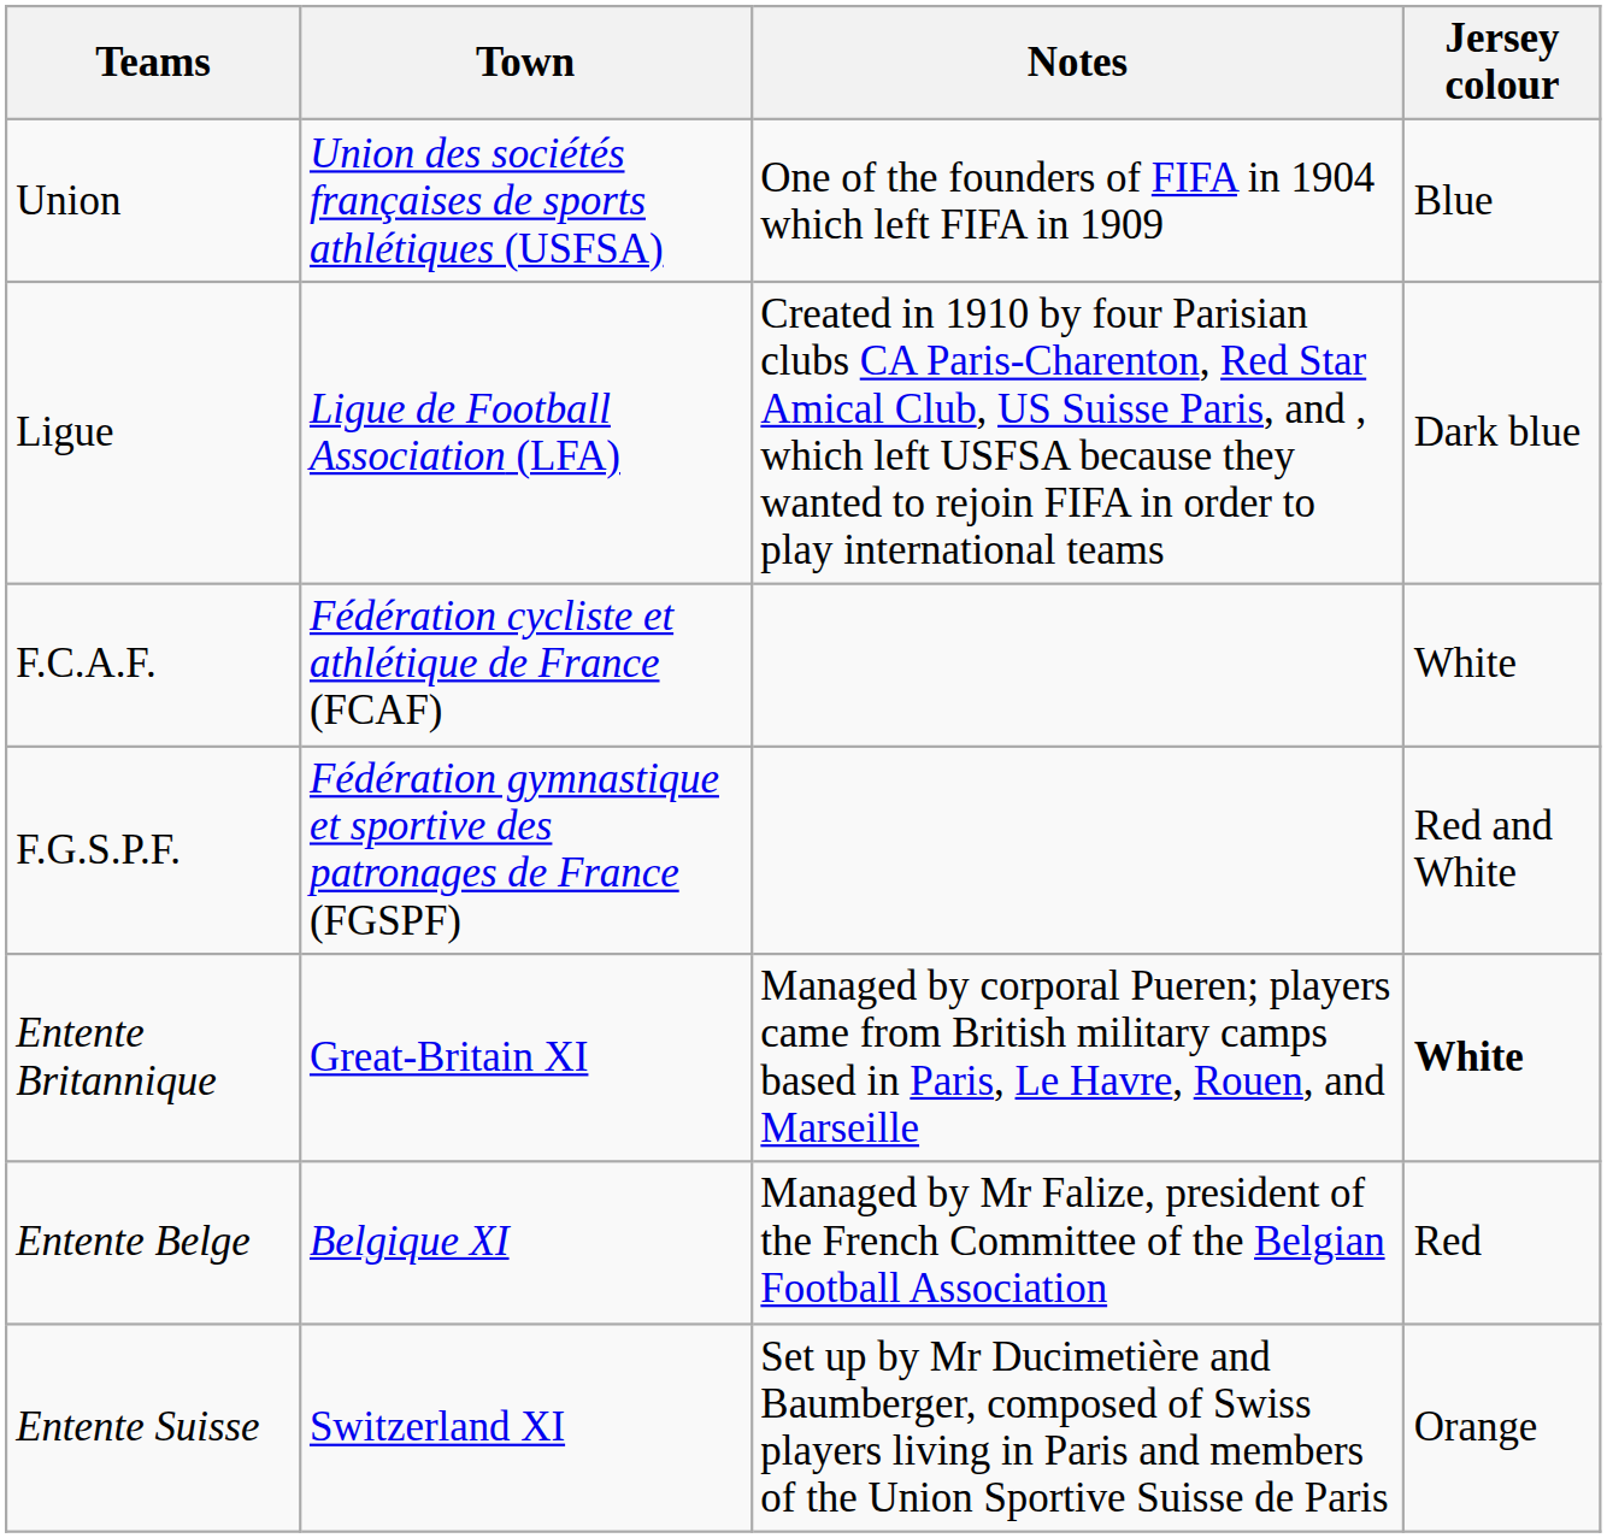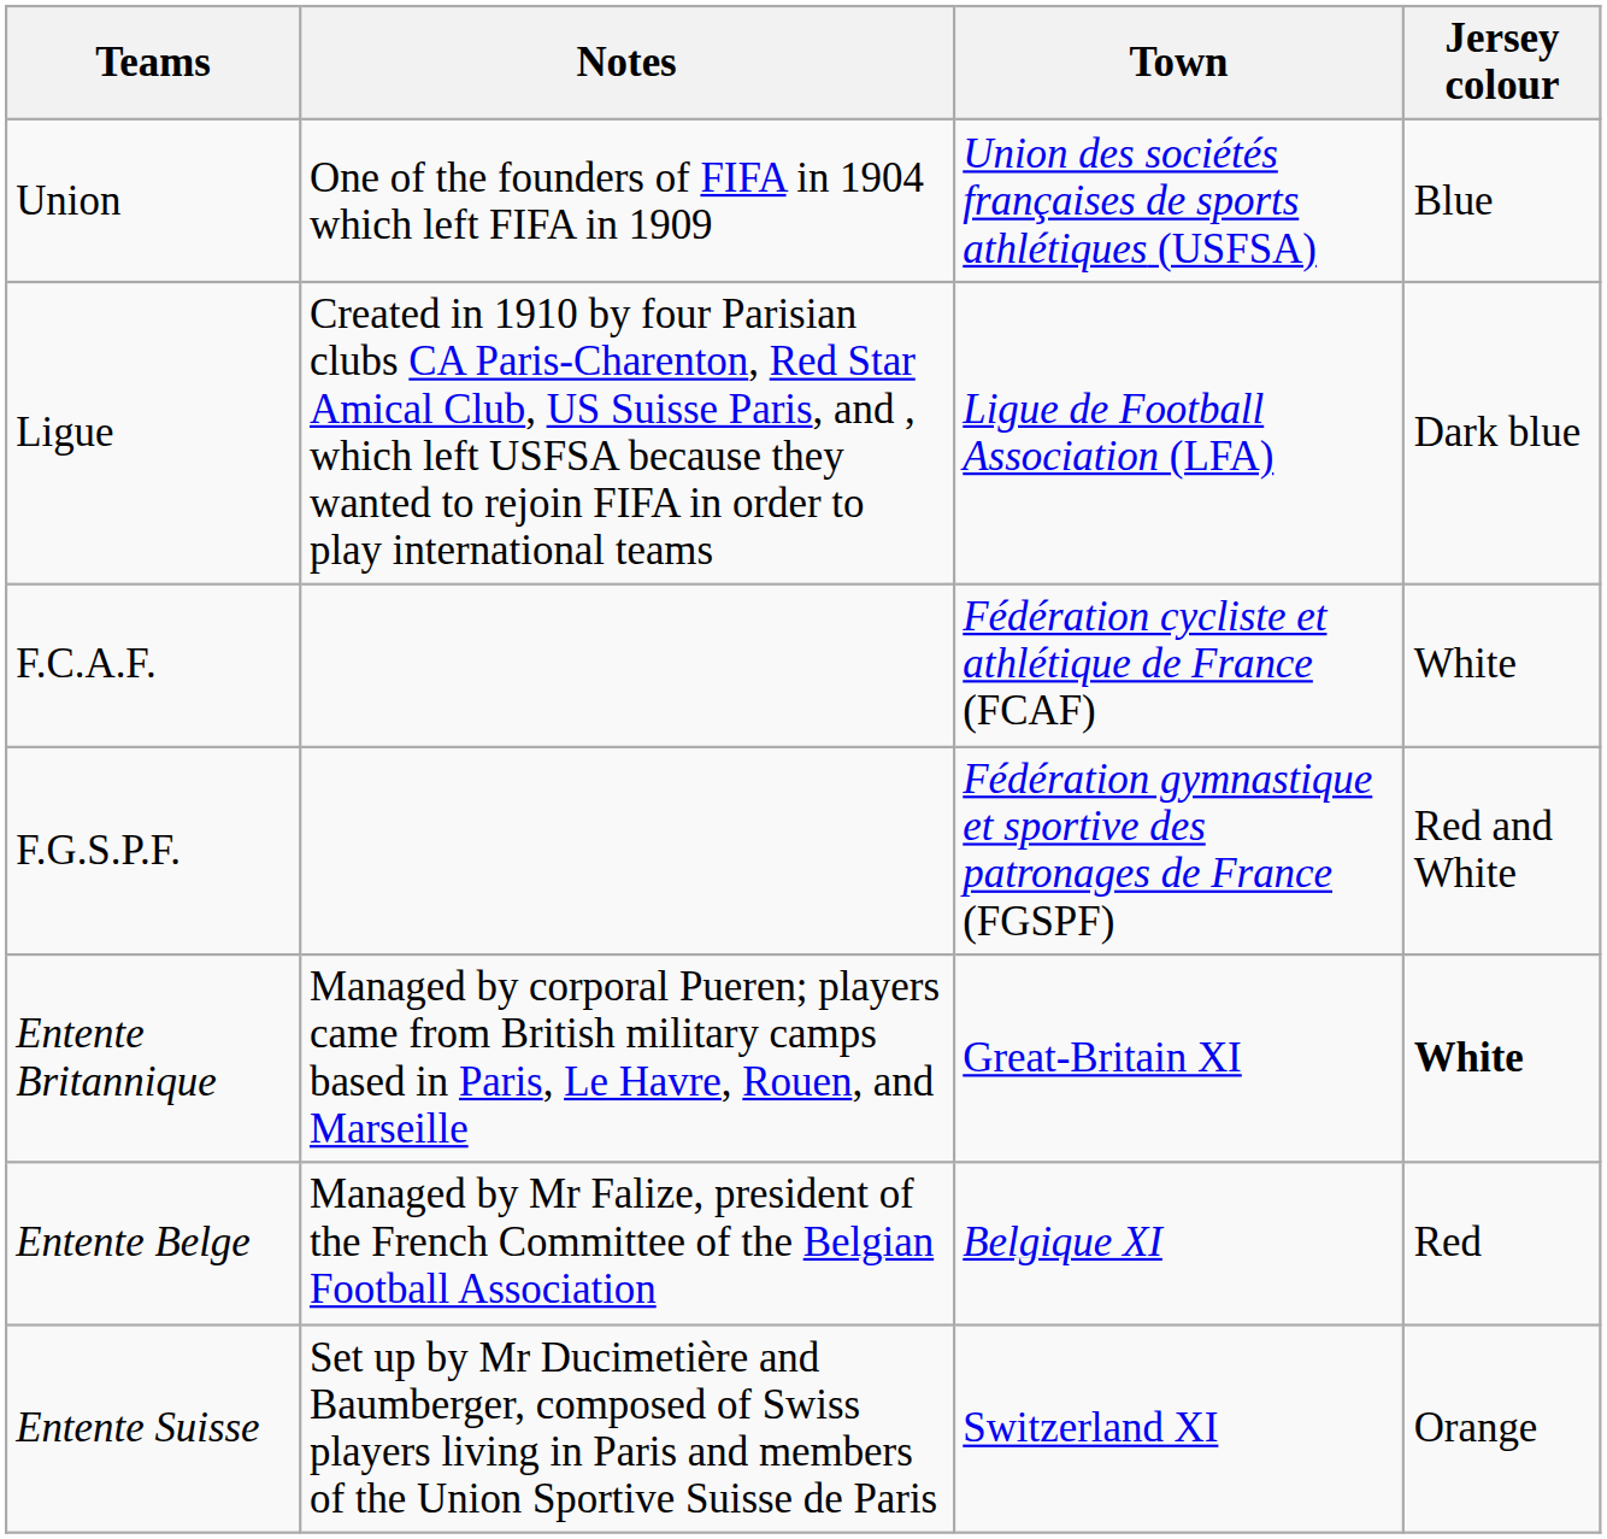columns swapped: Town <-> Notes
